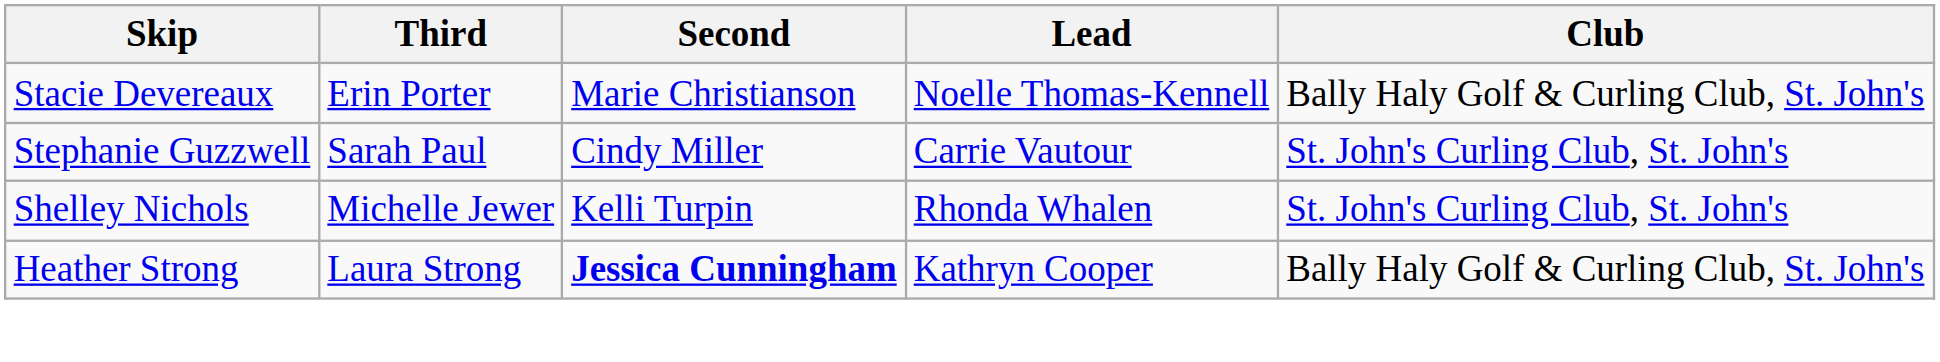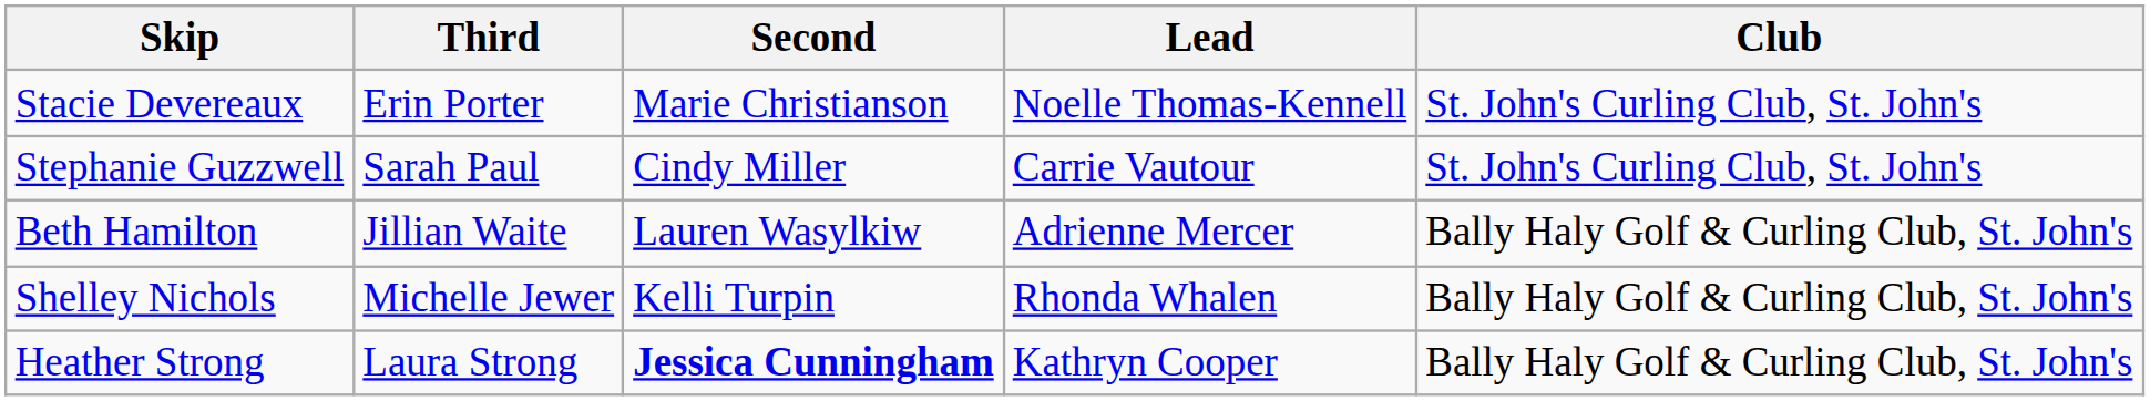Stacie Devereaux | Club: Bally Haly Golf & Curling Club, St. John's -> St. John's Curling Club, St. John's
+ row: Beth Hamilton | Jillian Waite | Lauren Wasylkiw | Adrienne Mercer | Bally Haly Golf & Curling Club, St. John's
Shelley Nichols | Club: St. John's Curling Club, St. John's -> Bally Haly Golf & Curling Club, St. John's
